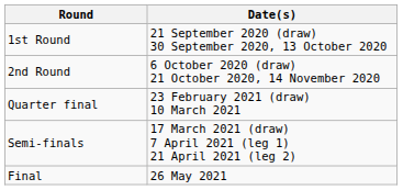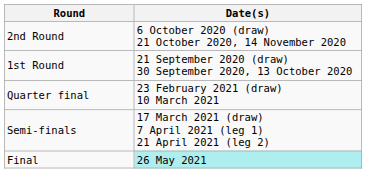rows swapped: 1st Round <-> 2nd Round
Final | Date(s): no background -> paleturquoise background
